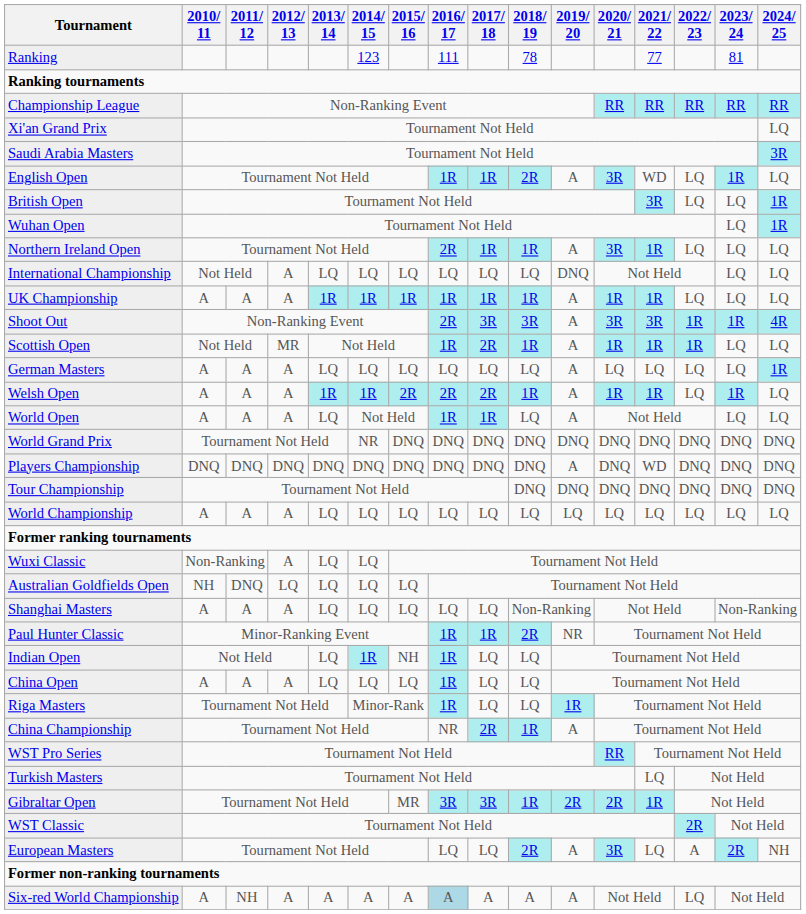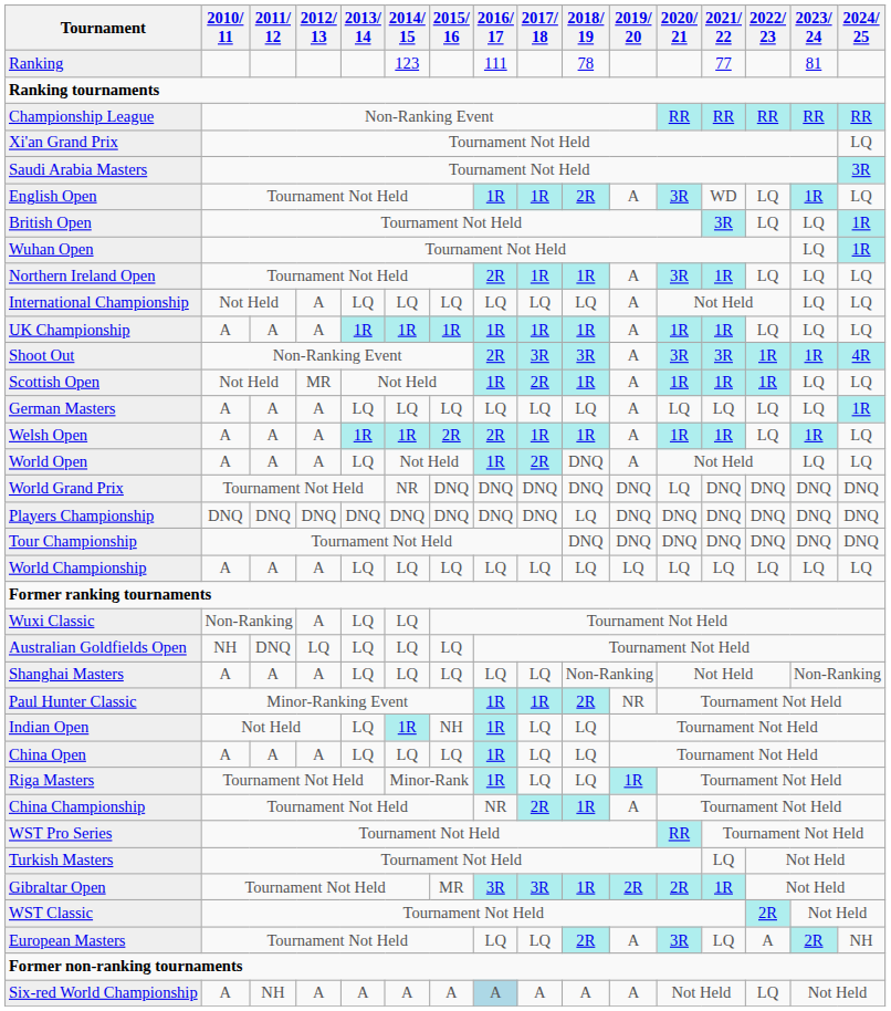International Championship | 2019/ 20: DNQ -> A
Welsh Open | 2017/ 18: 2R -> 1R
World Open | 2017/ 18: 1R -> 2R
World Open | 2018/ 19: LQ -> DNQ
World Grand Prix | 2020/ 21: DNQ -> LQ
Players Championship | 2018/ 19: DNQ -> LQ
Players Championship | 2019/ 20: A -> DNQ
Players Championship | 2021/ 22: WD -> DNQ
